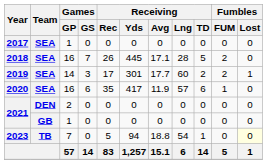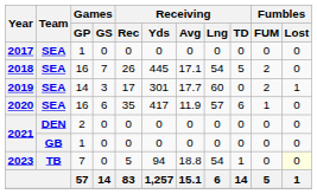2018 | Receiving / Lng: 28 -> 54
2019 | Receiving / TD: 2 -> 0
